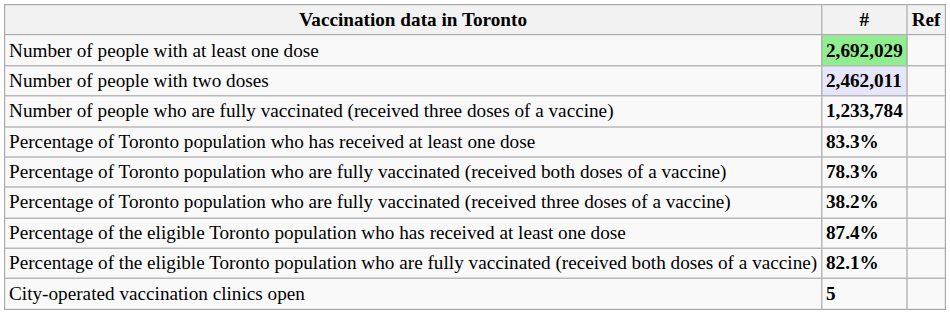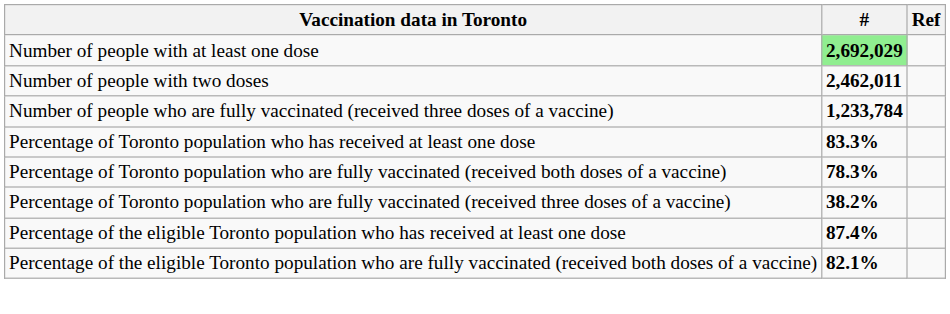Number of people with two doses | #: lavender background -> no background
- row: City-operated vaccination clinics open | 5
